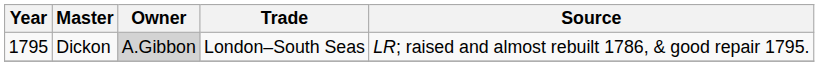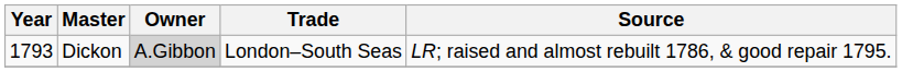Dickon | Year: 1795 -> 1793
